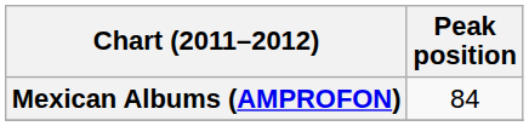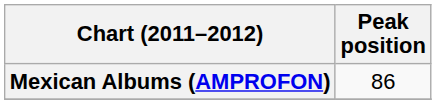Mexican Albums (AMPROFON) | Peak position: 84 -> 86
